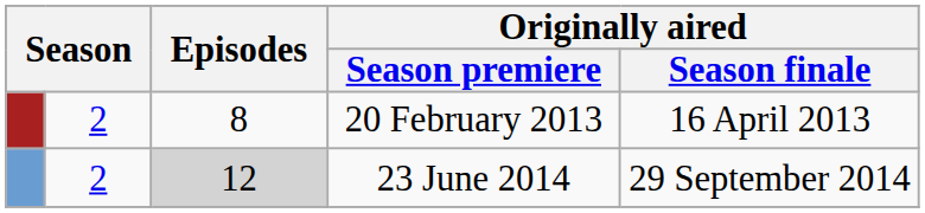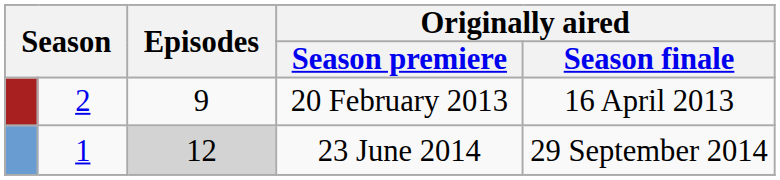20 February 2013 | Episodes: 8 -> 9
23 June 2014 | column 2: 2 -> 1
